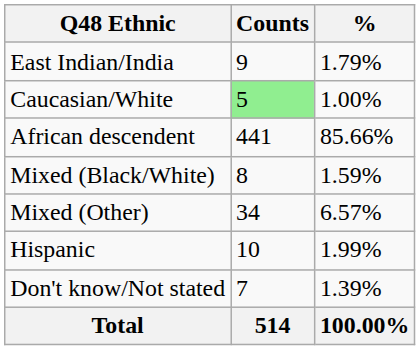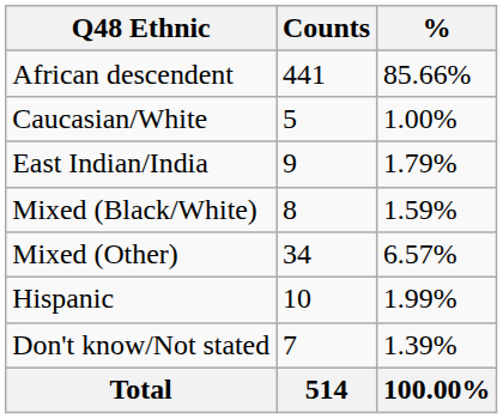rows swapped: African descendent <-> East Indian/India
Caucasian/White | Counts: lightgreen background -> no background
